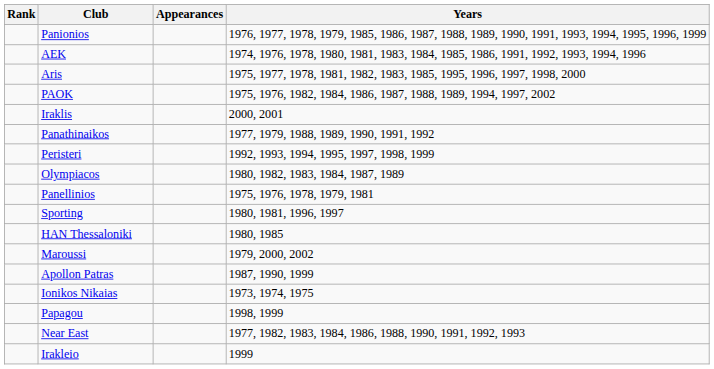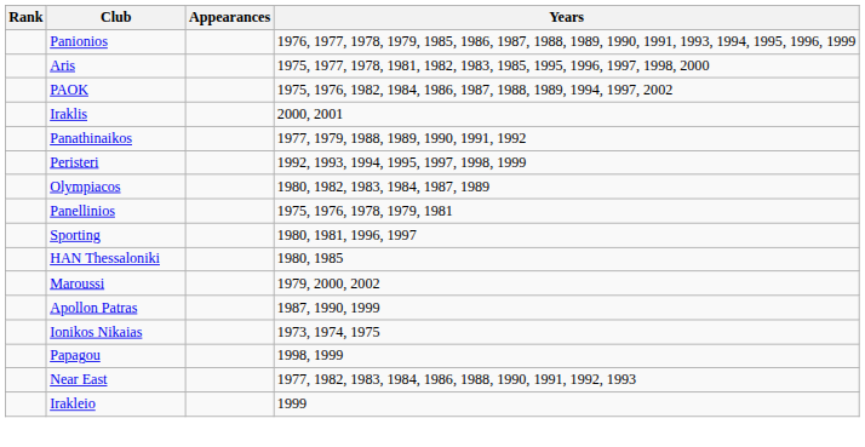- row: AEK | 1974, 1976, 1978, 1980, 1981, 1983, 1984, 1985, 1986, 1991, 1992, 1993, 1994, 1996
